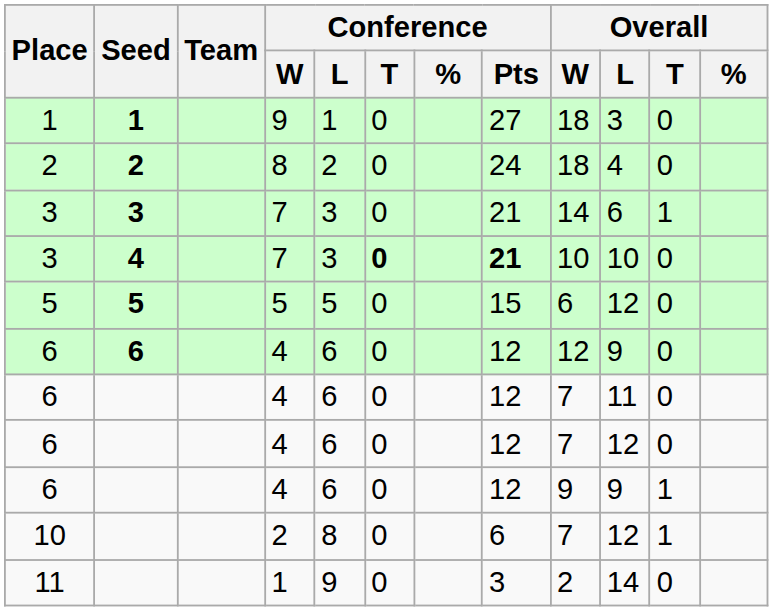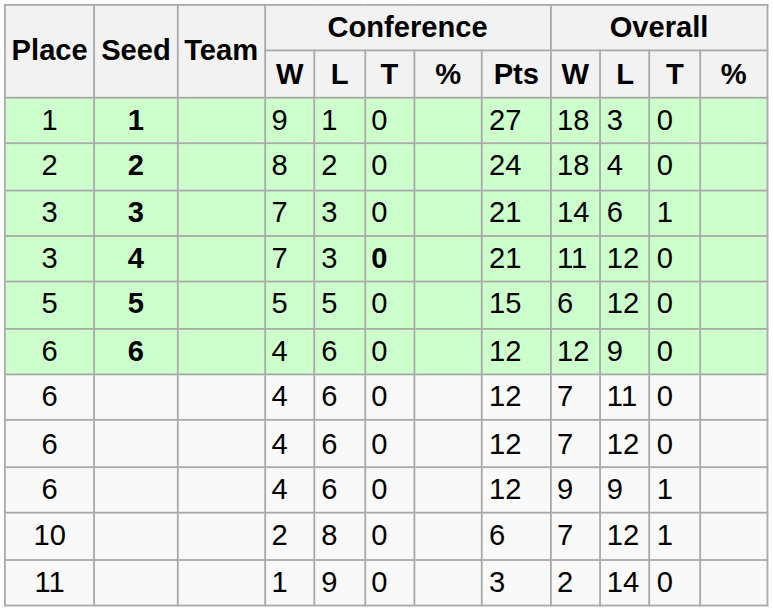3 / 4 | Conference / Pts: bold -> normal
3 / 4 | Overall / W: 10 -> 11
3 / 4 | Overall / L: 10 -> 12
